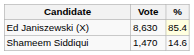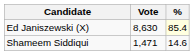Shameem Siddiqui | Vote: 1,470 -> 1,471
